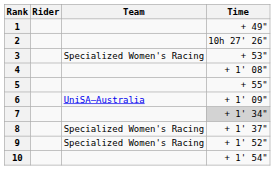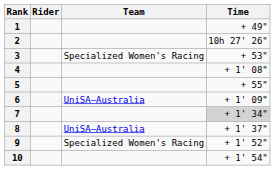8 | Team: Specialized Women's Racing -> UniSA–Australia
